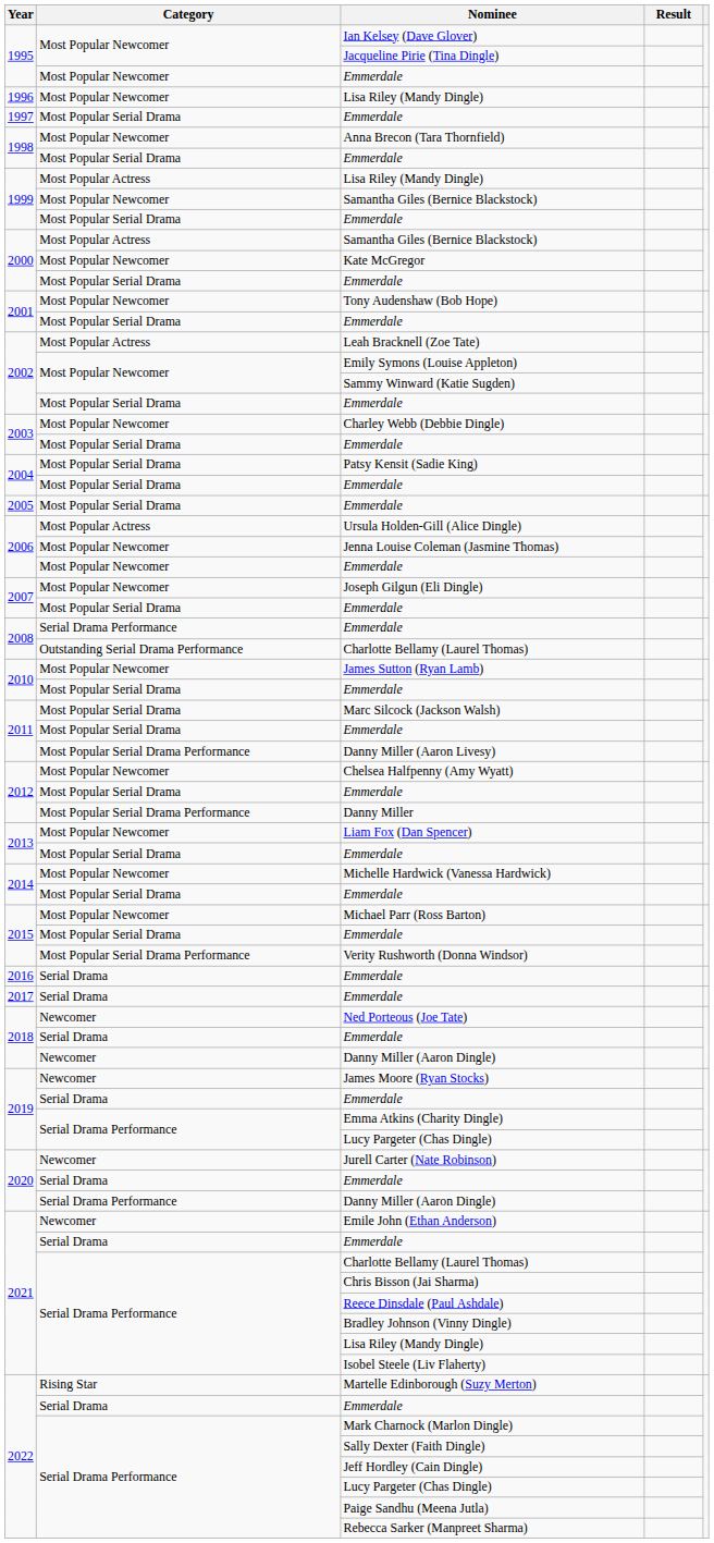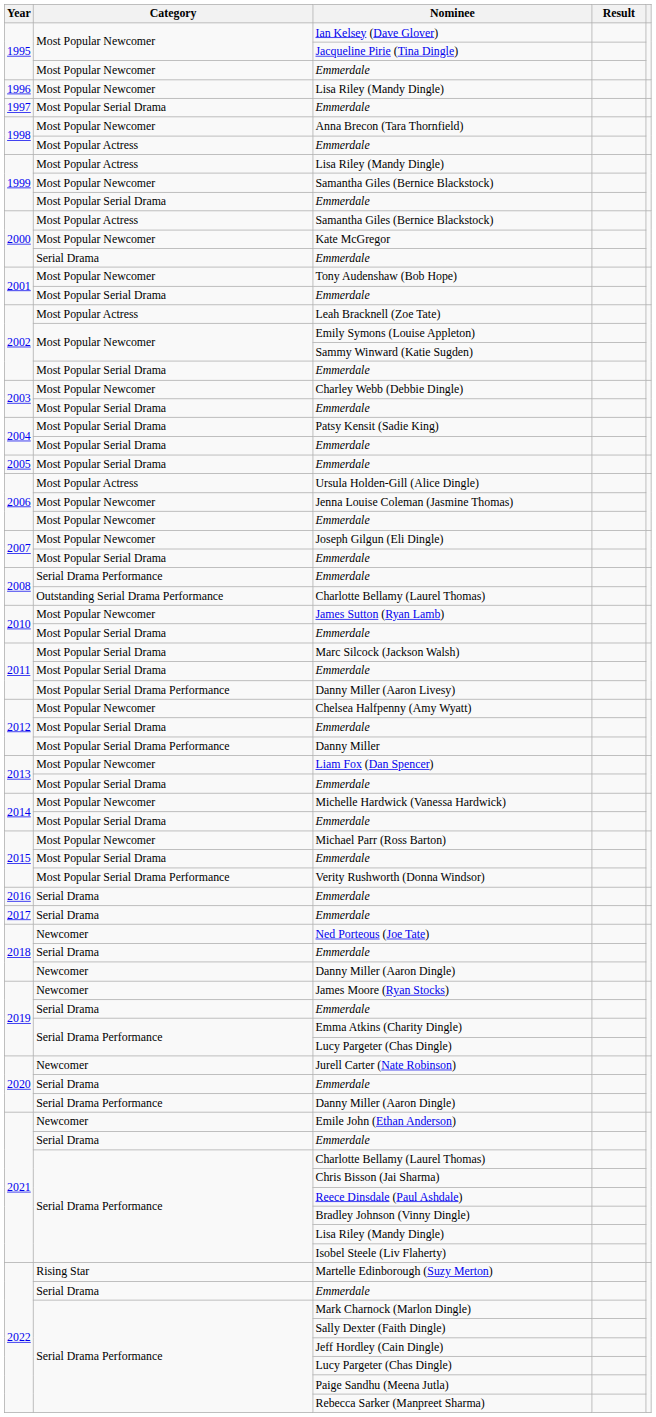1998 / Emmerdale | Category: Most Popular Serial Drama -> Most Popular Actress
2000 / Emmerdale | Category: Most Popular Serial Drama -> Serial Drama
